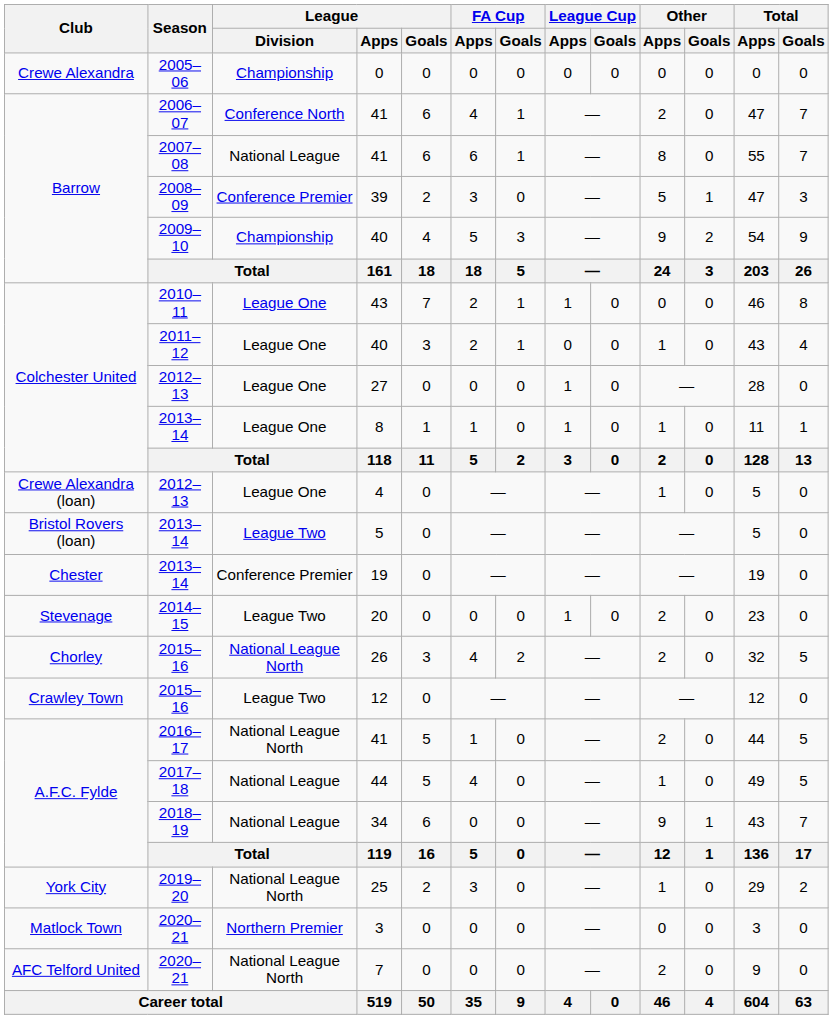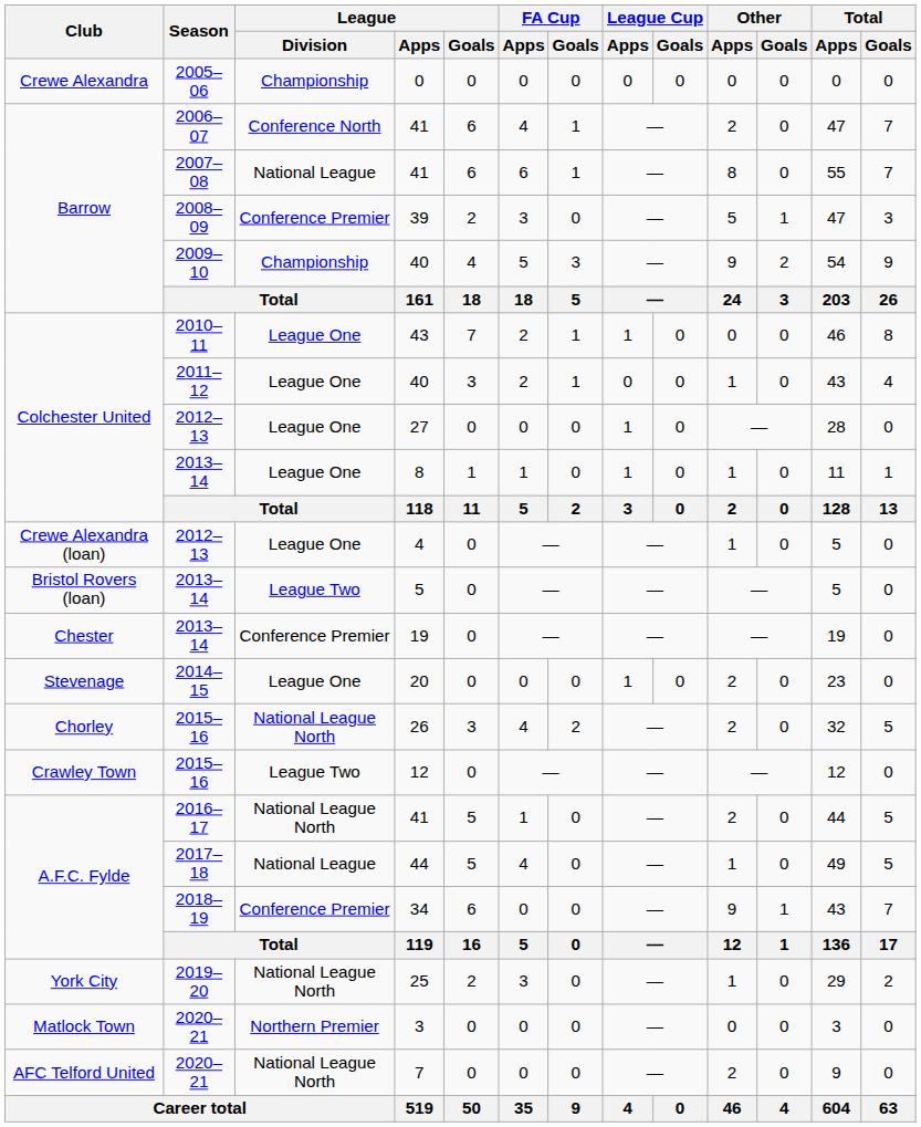20 | League / Division: League Two -> League One
34 | League / Division: National League -> Conference Premier
